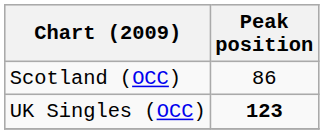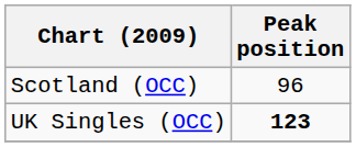Scotland (OCC) | Peak position: 86 -> 96
